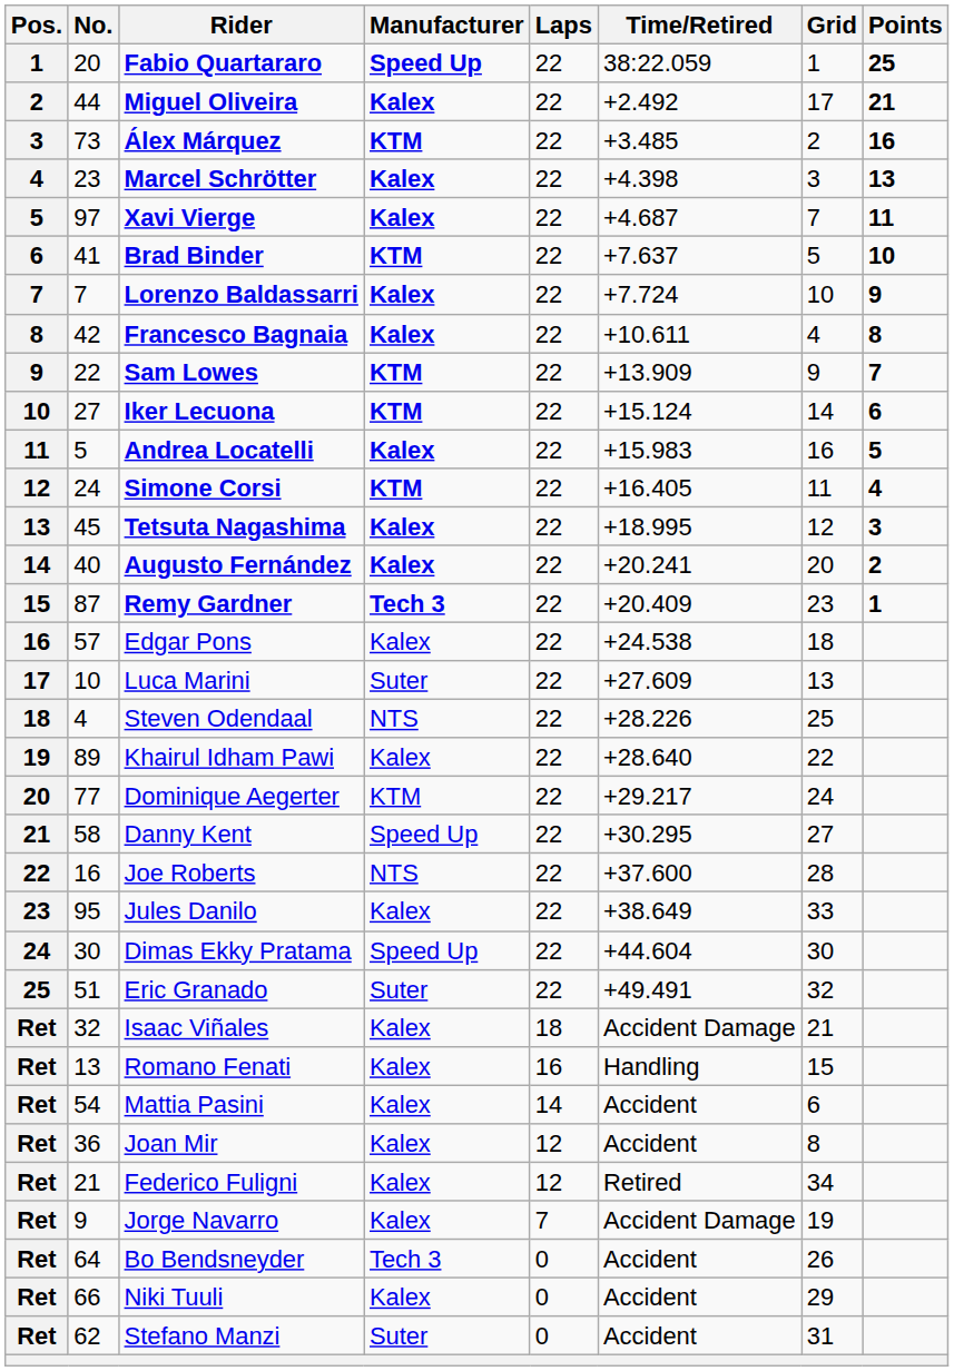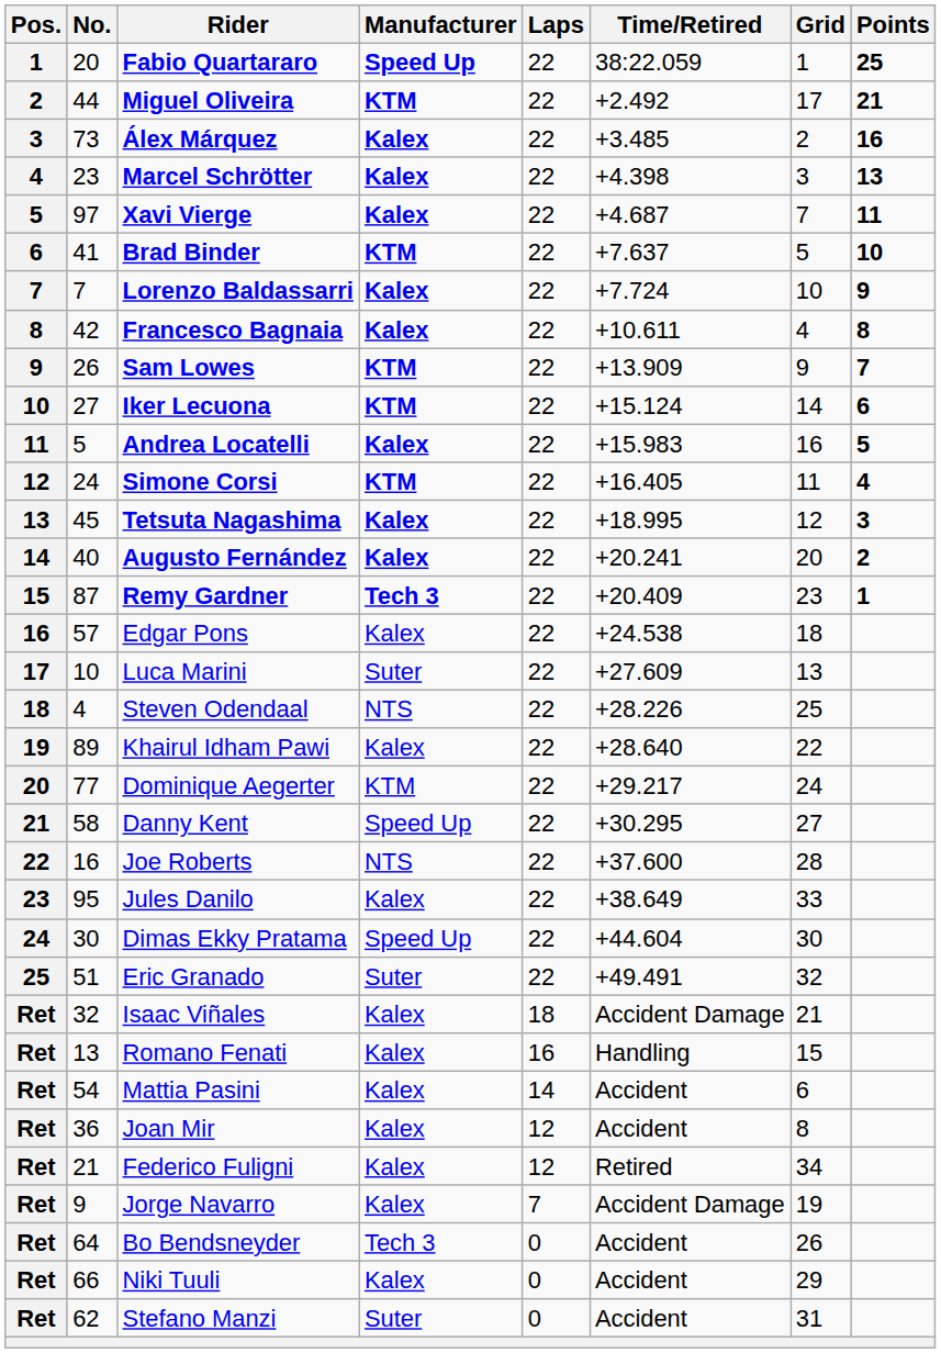Miguel Oliveira | Manufacturer: Kalex -> KTM
Álex Márquez | Manufacturer: KTM -> Kalex
Sam Lowes | No.: 22 -> 26
